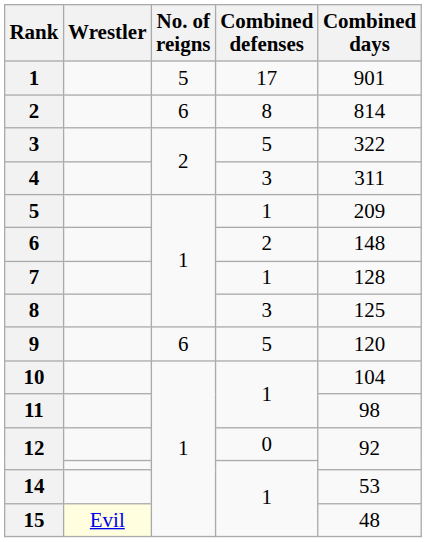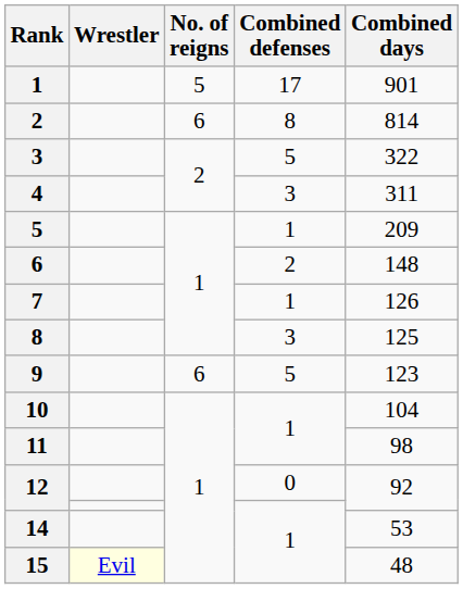7 | Combined days: 128 -> 126
9 | Combined days: 120 -> 123
